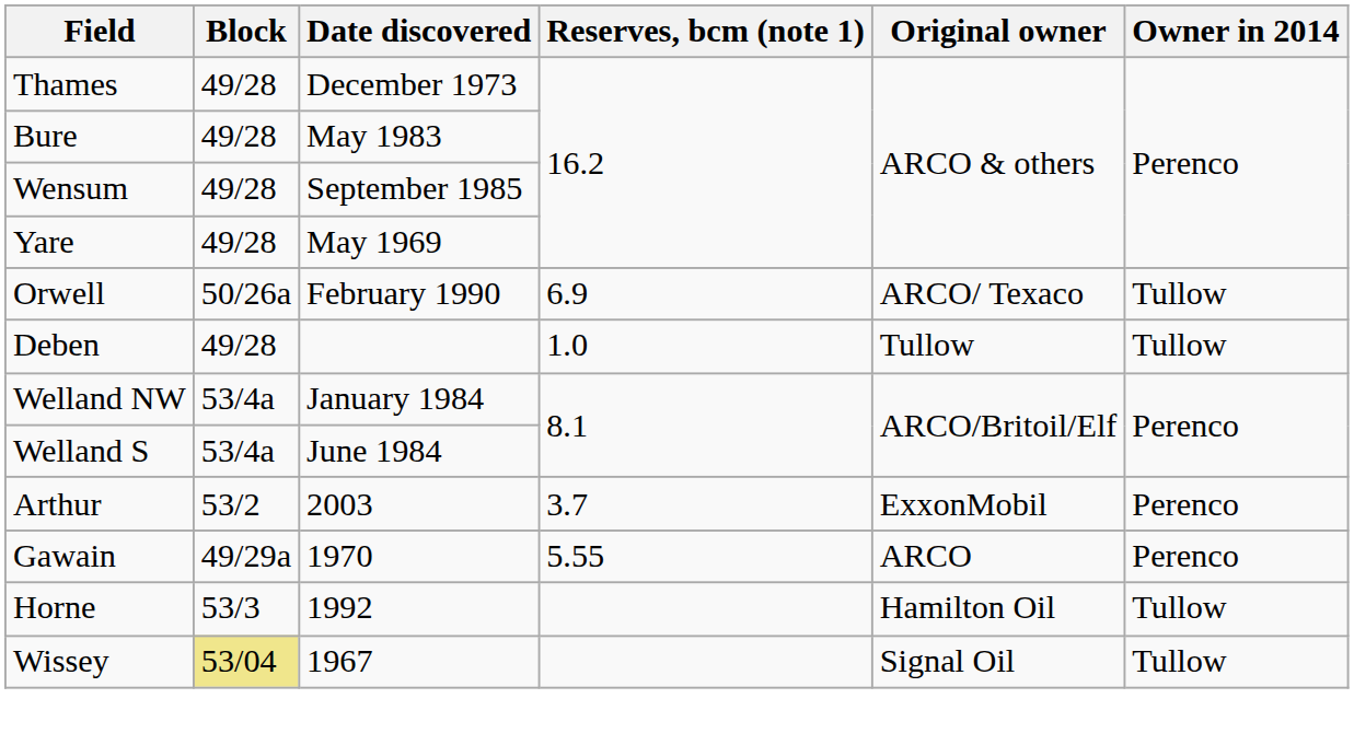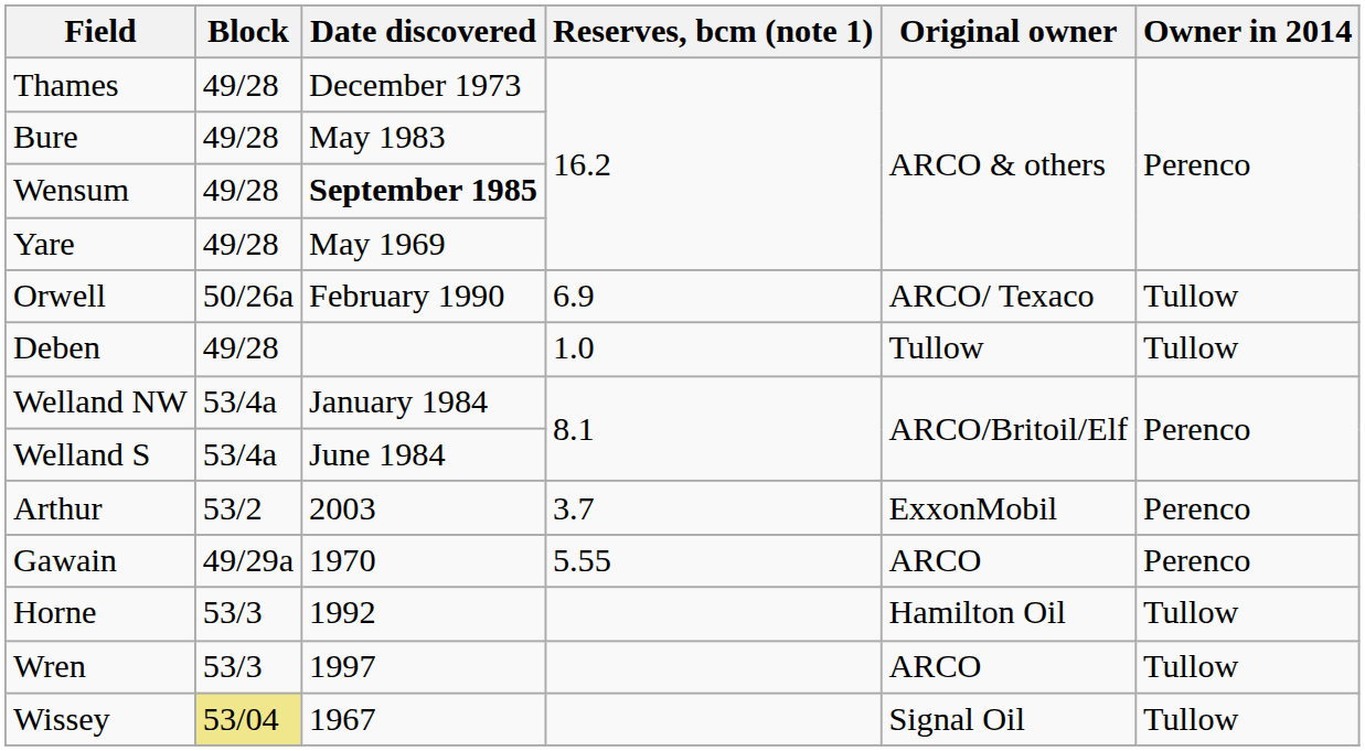Wensum | Date discovered: normal -> bold
+ row: Wren | 53/3 | 1997 | ARCO | Tullow
